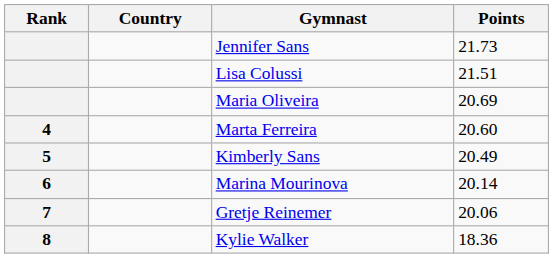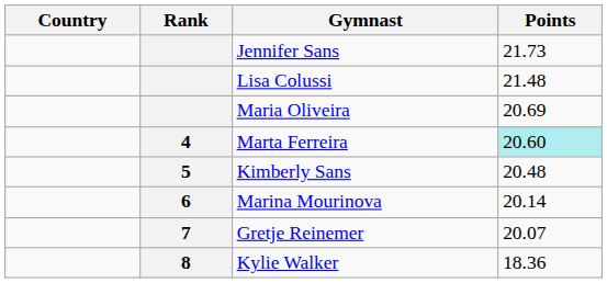columns swapped: Rank <-> Country
Lisa Colussi | Points: 21.51 -> 21.48
Marta Ferreira | Points: no background -> paleturquoise background
Kimberly Sans | Points: 20.49 -> 20.48
Gretje Reinemer | Points: 20.06 -> 20.07
